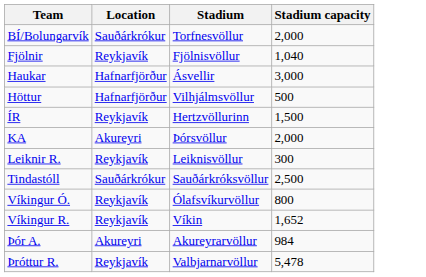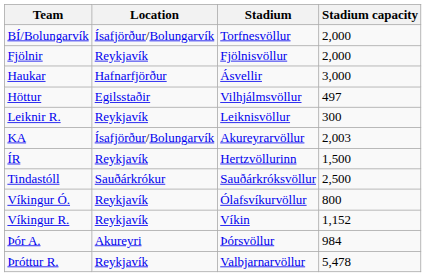BÍ/Bolungarvík | Location: Sauðárkrókur -> Ísafjörður/Bolungarvík
Fjölnir | Stadium capacity: 1,040 -> 2,000
Höttur | Location: Hafnarfjörður -> Egilsstaðir
Höttur | Stadium capacity: 500 -> 497
rows swapped: ÍR <-> Leiknir R.
KA | Location: Akureyri -> Ísafjörður/Bolungarvík
KA | Stadium: Þórsvöllur -> Akureyrarvöllur
KA | Stadium capacity: 2,000 -> 2,003
Víkingur R. | Stadium capacity: 1,652 -> 1,152
Þór A. | Stadium: Akureyrarvöllur -> Þórsvöllur
